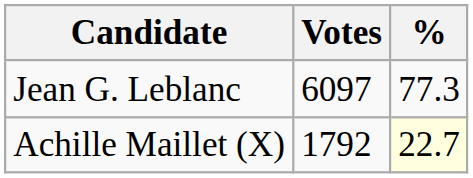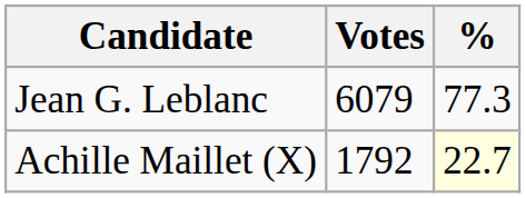Jean G. Leblanc | Votes: 6097 -> 6079
